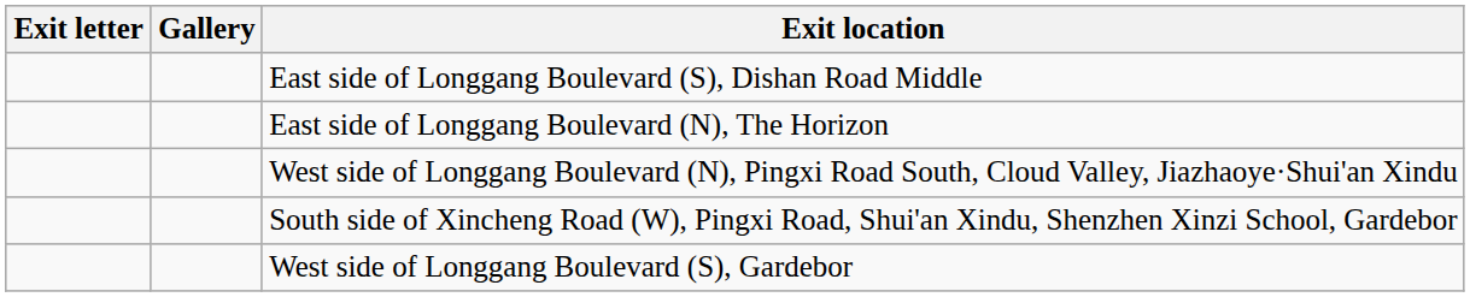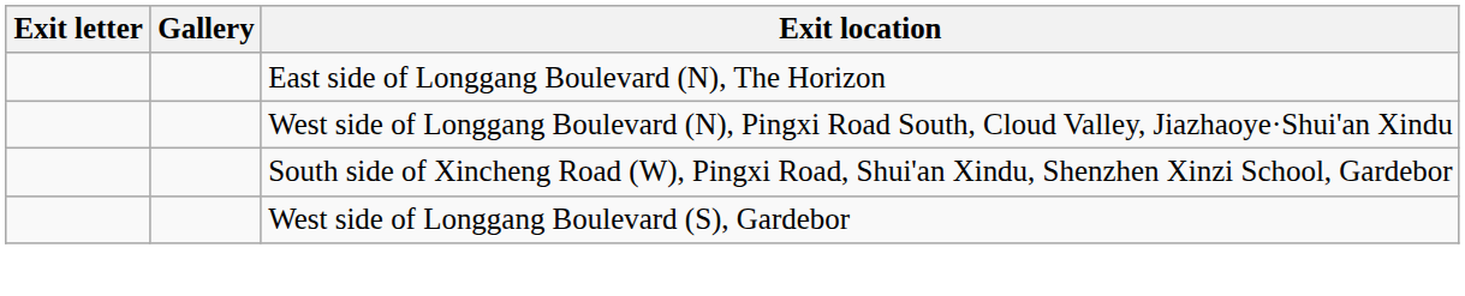- row: East side of Longgang Boulevard (S), Dishan Road Middle
